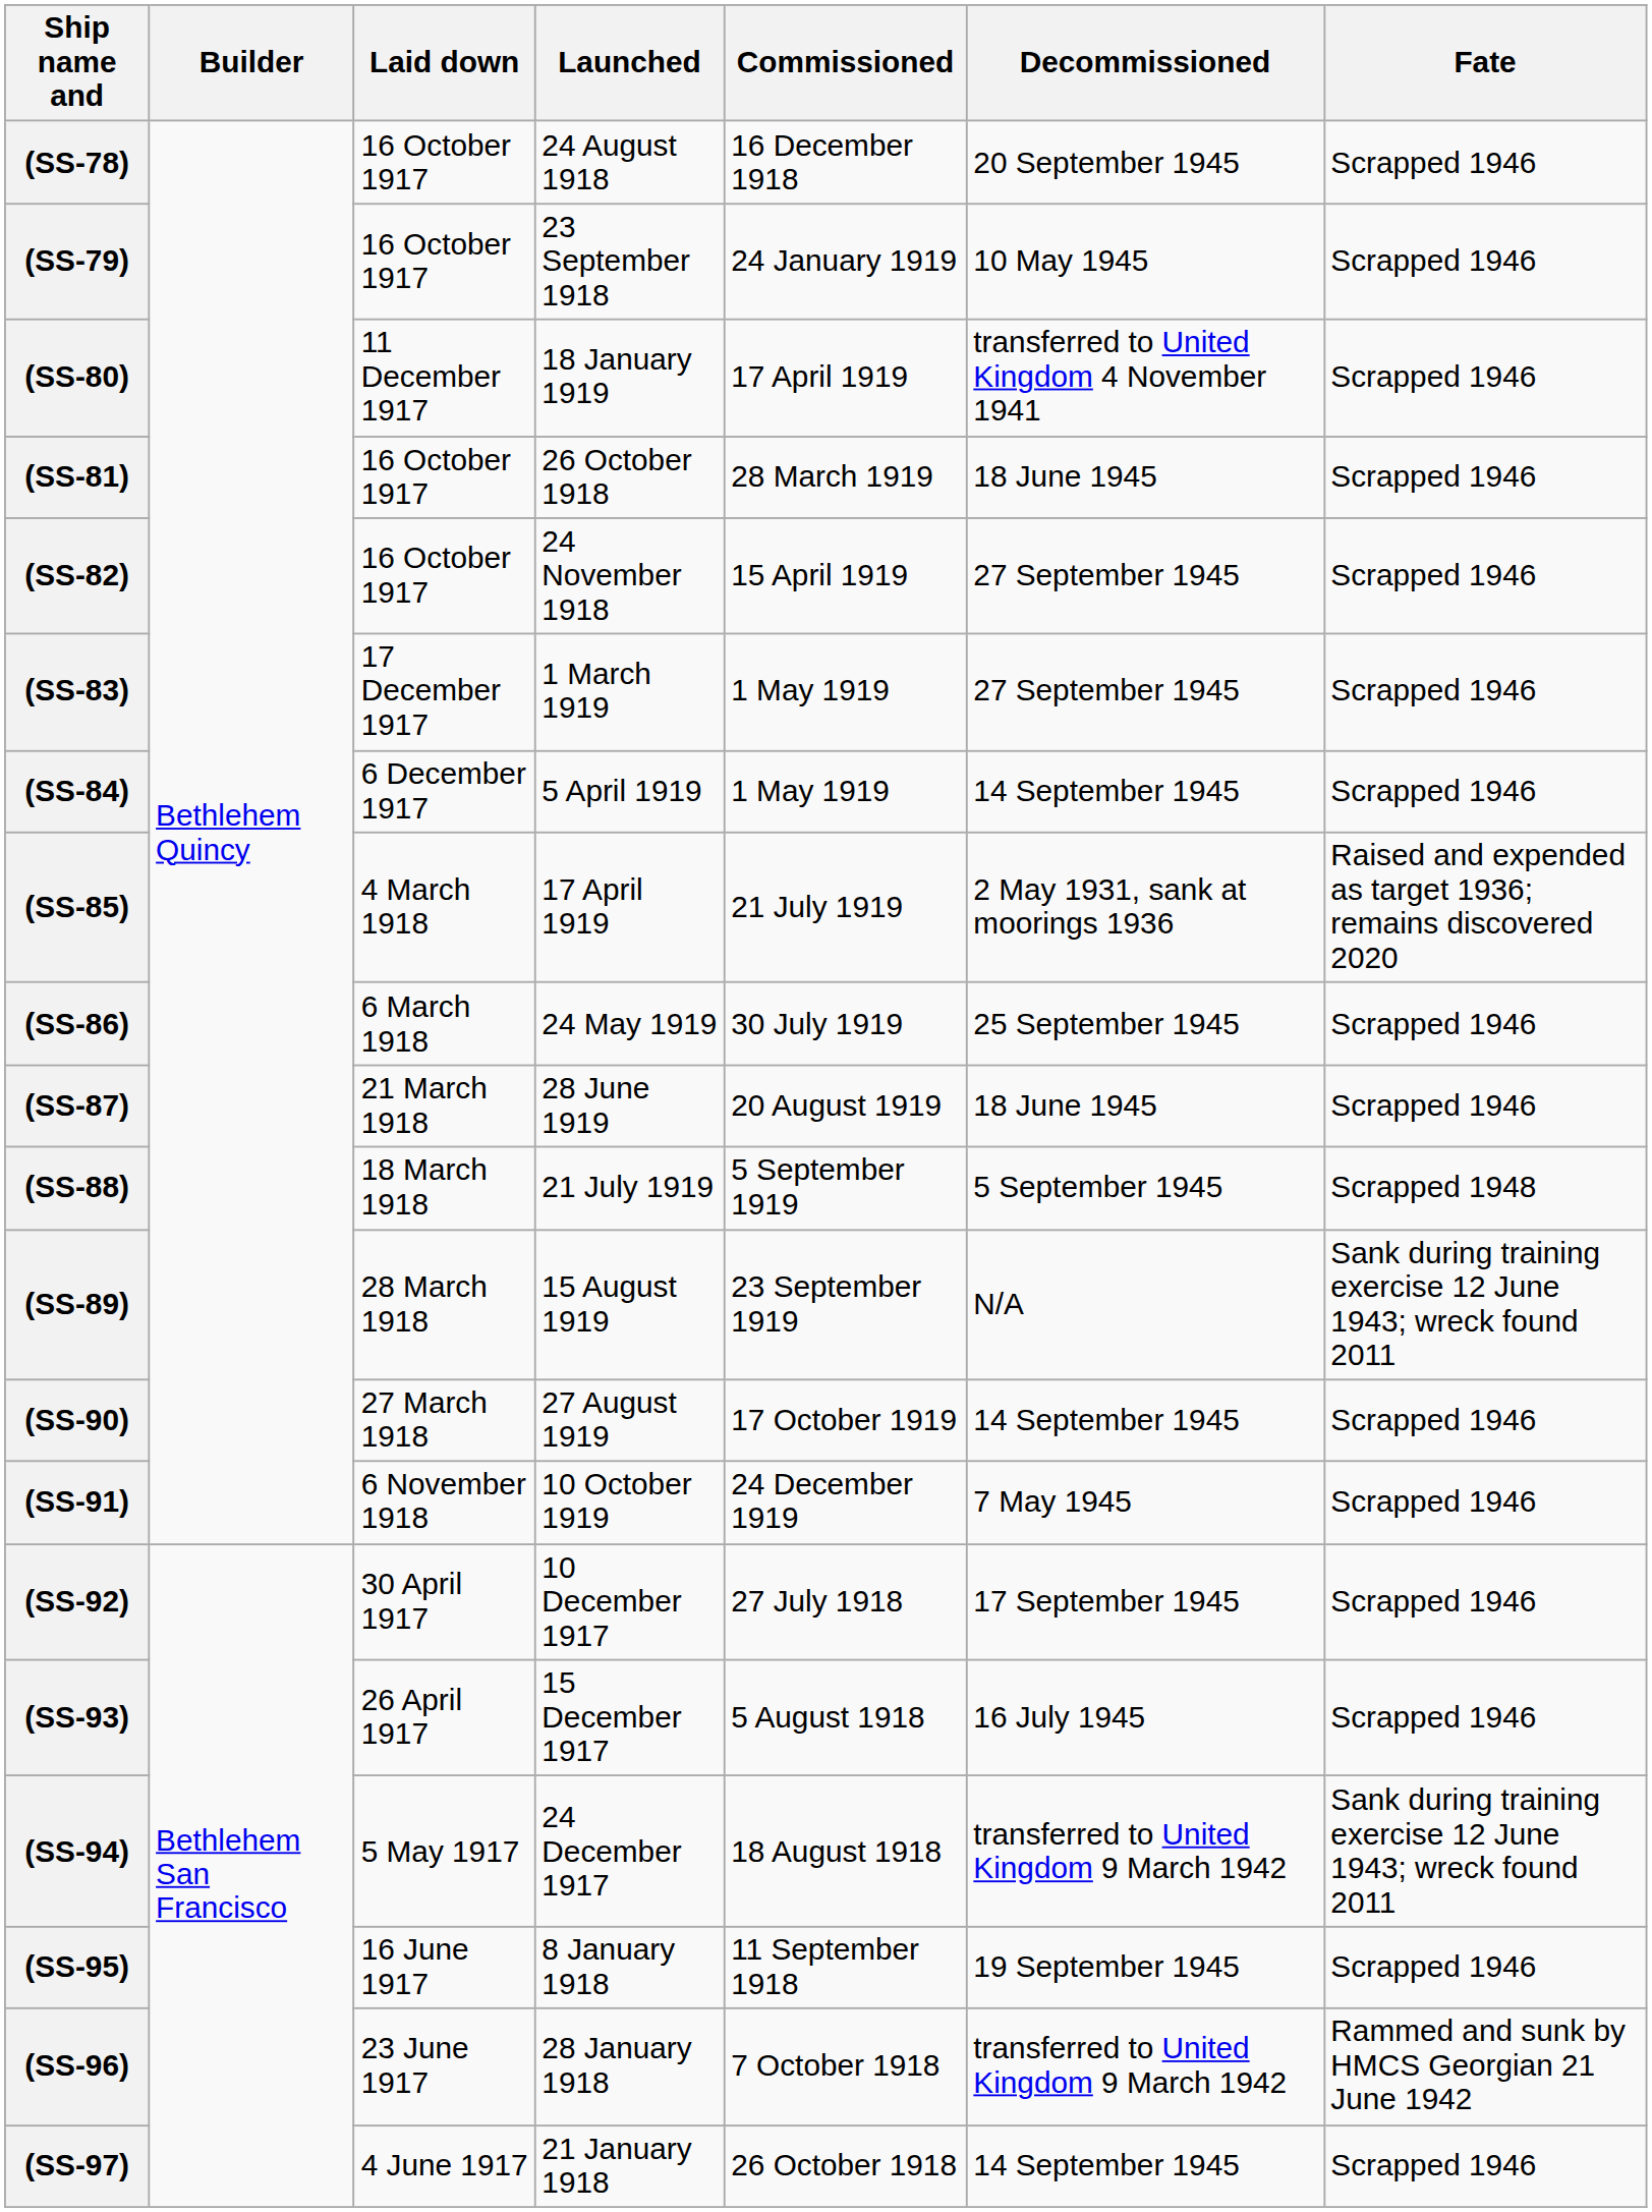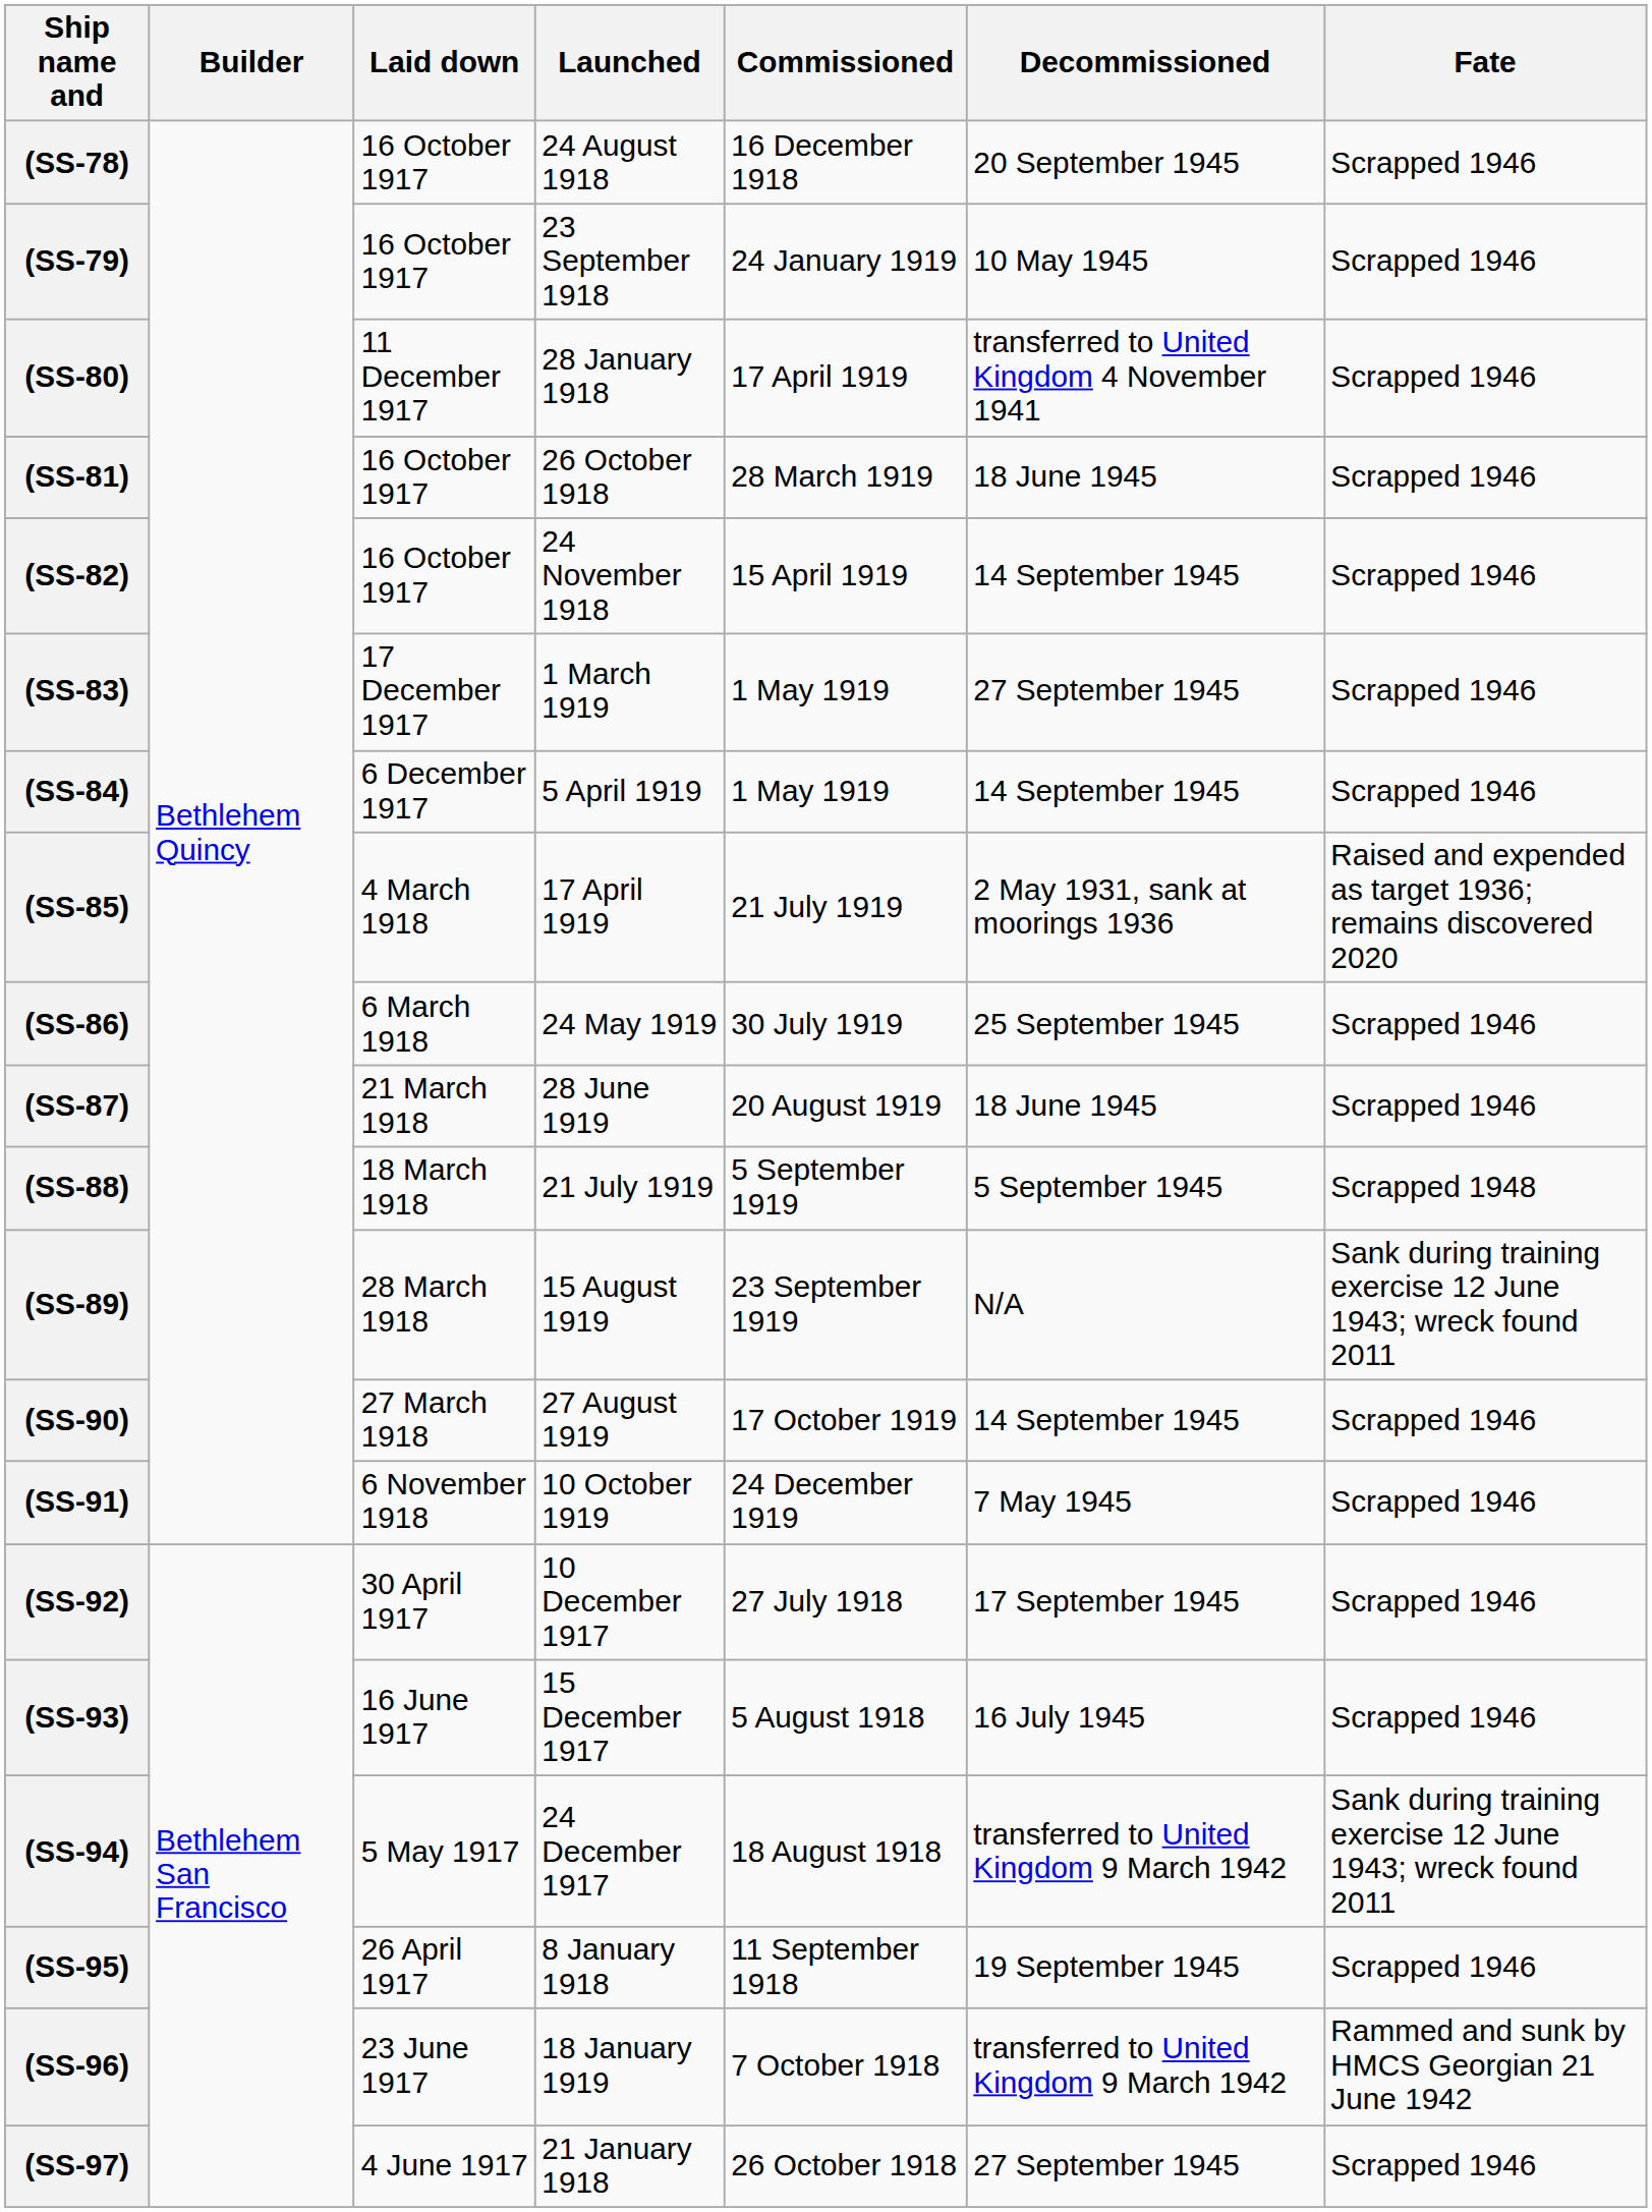(SS-80) | Launched: 18 January 1919 -> 28 January 1918
(SS-82) | Decommissioned: 27 September 1945 -> 14 September 1945
(SS-93) | Laid down: 26 April 1917 -> 16 June 1917
(SS-95) | Laid down: 16 June 1917 -> 26 April 1917
(SS-96) | Launched: 28 January 1918 -> 18 January 1919
(SS-97) | Decommissioned: 14 September 1945 -> 27 September 1945
